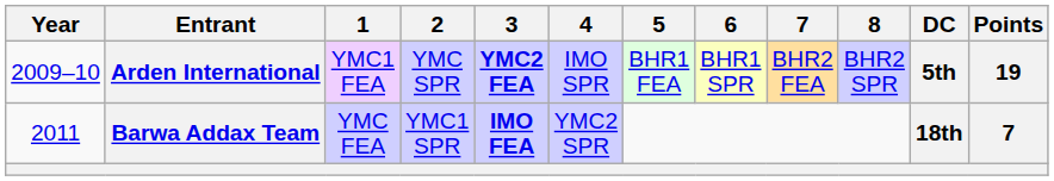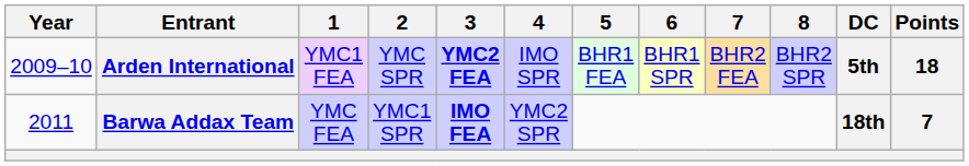Arden International | Points: 19 -> 18
